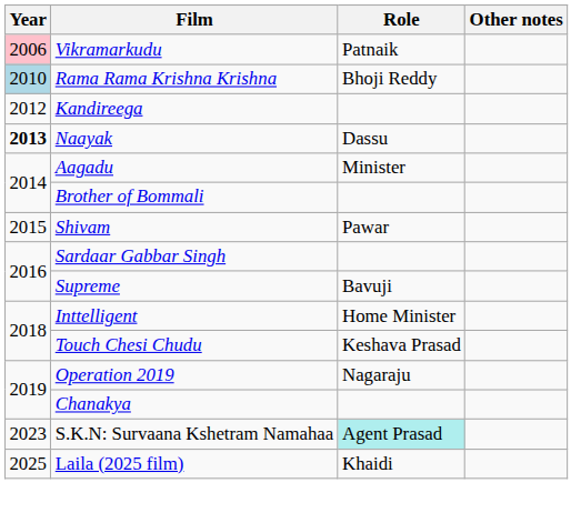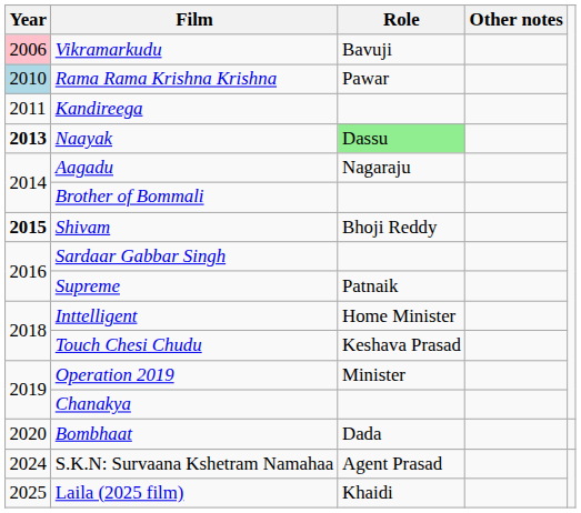Vikramarkudu | Role: Patnaik -> Bavuji
Rama Rama Krishna Krishna | Role: Bhoji Reddy -> Pawar
Kandireega | Year: 2012 -> 2011
Naayak | Role: no background -> lightgreen background
Aagadu | Role: Minister -> Nagaraju
Shivam | Year: normal -> bold
Shivam | Role: Pawar -> Bhoji Reddy
Supreme | Role: Bavuji -> Patnaik
Operation 2019 | Role: Nagaraju -> Minister
+ row: 2020 | Bombhaat | Dada
S.K.N: Survaana Kshetram Namahaa | Year: 2023 -> 2024
S.K.N: Survaana Kshetram Namahaa | Role: paleturquoise background -> no background
